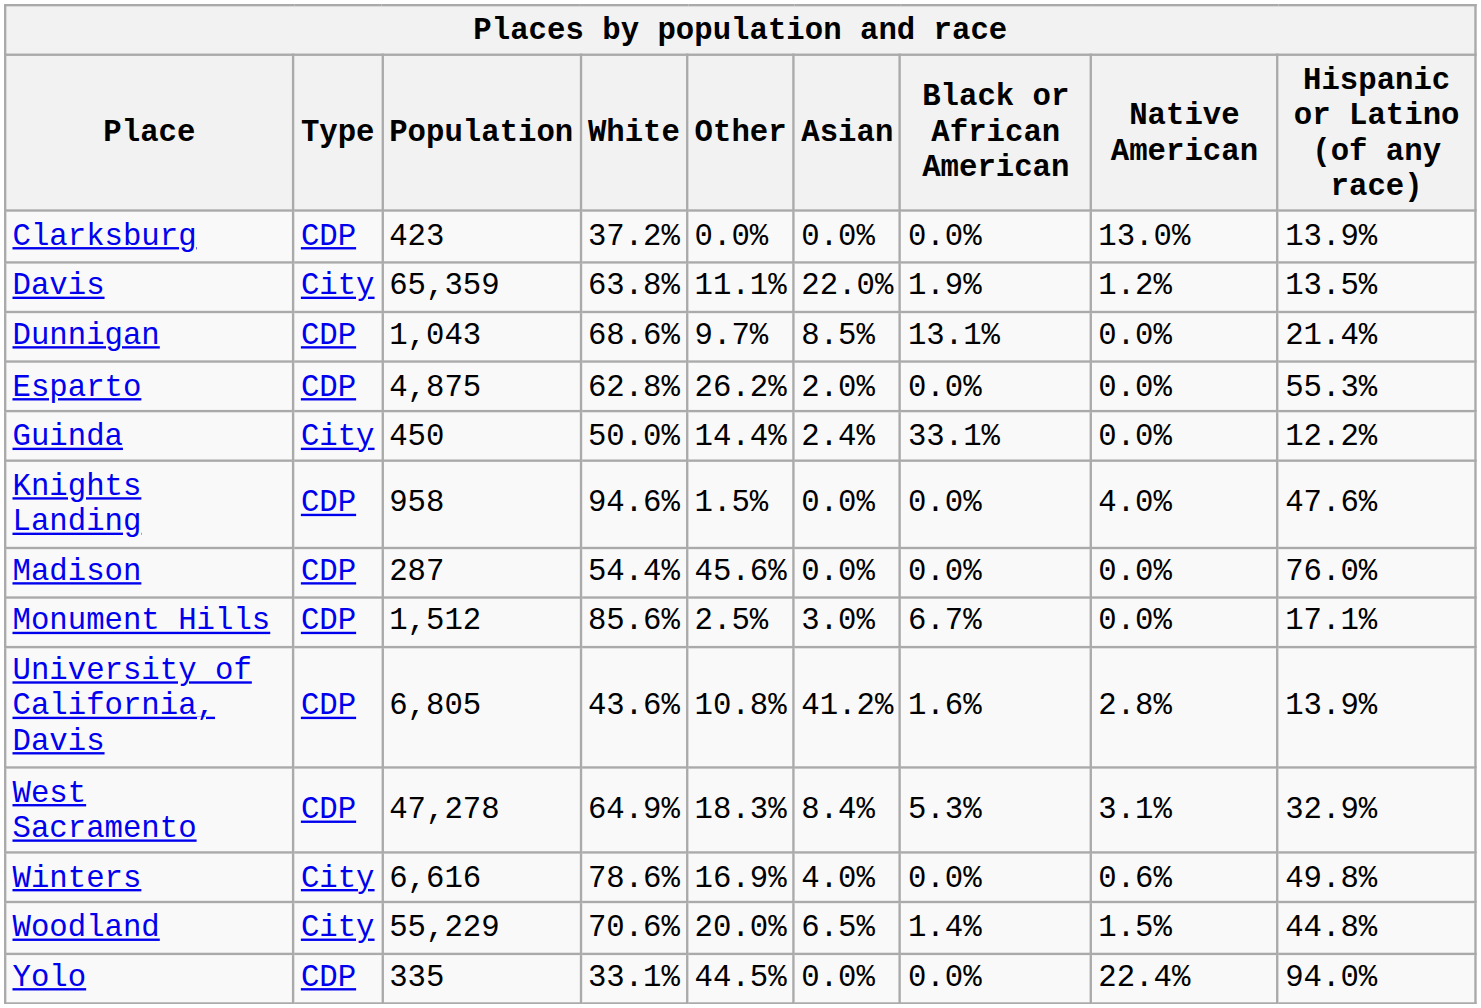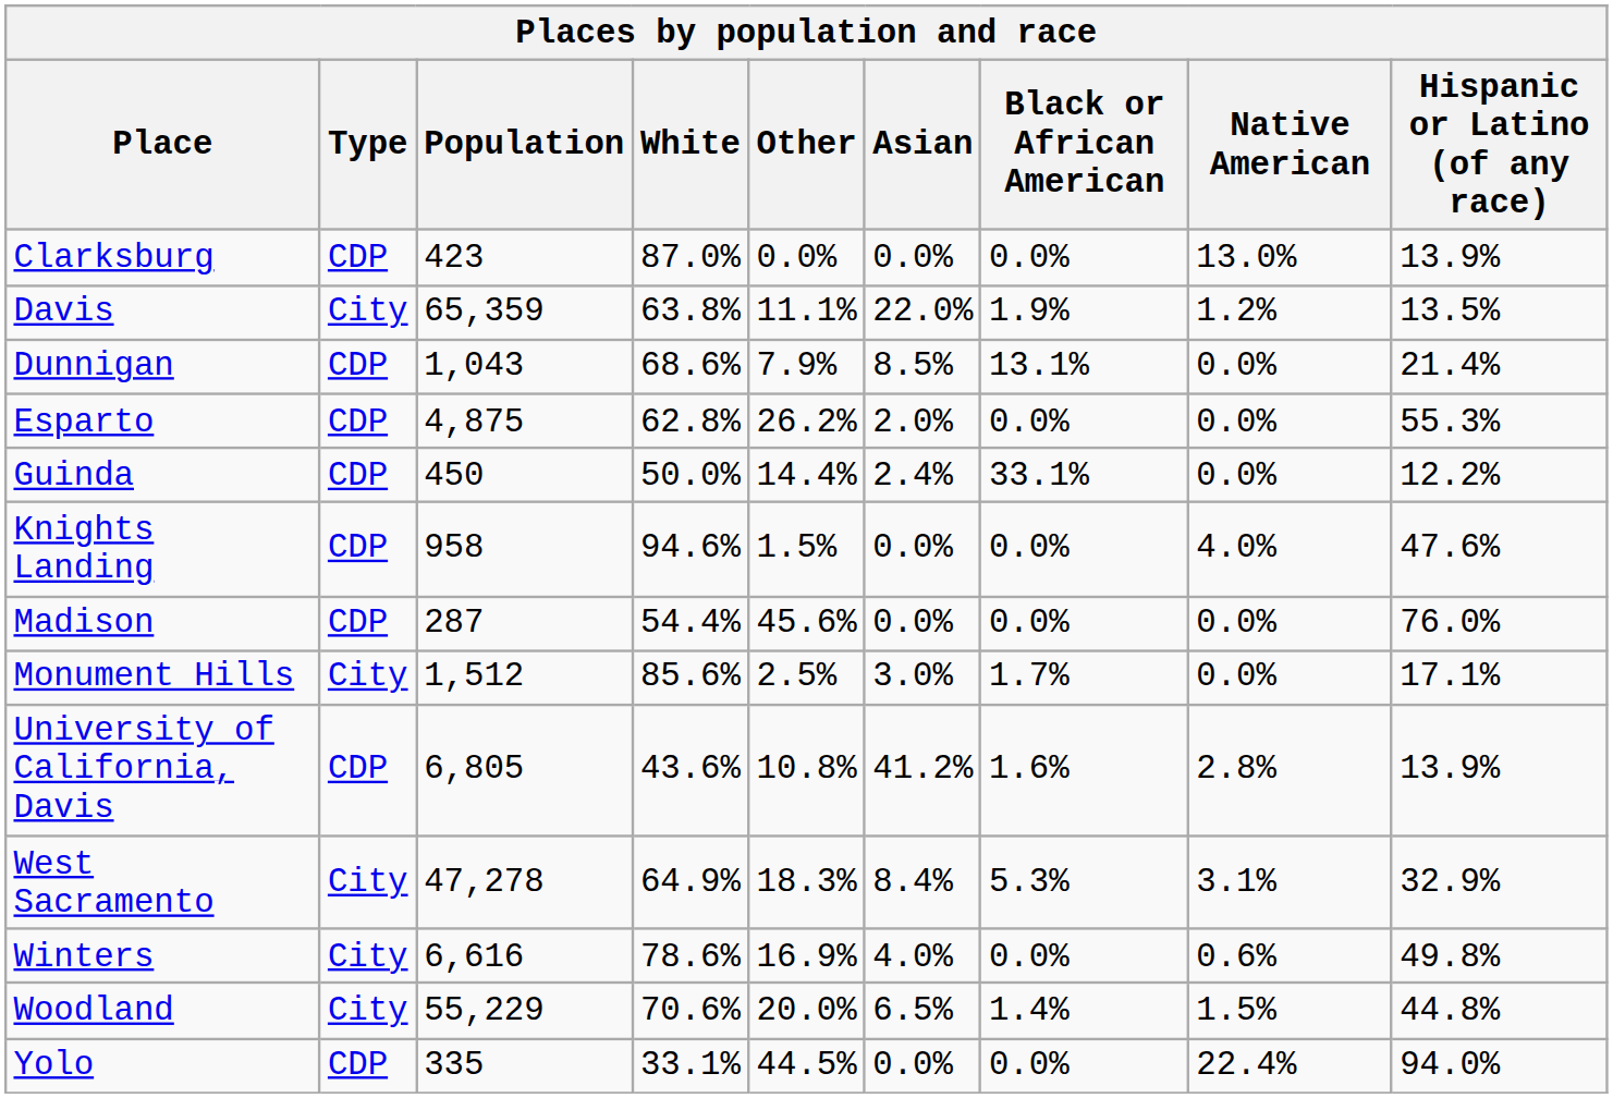Clarksburg | White: 37.2% -> 87.0%
Dunnigan | Other: 9.7% -> 7.9%
Guinda | Type: City -> CDP
Monument Hills | Type: CDP -> City
Monument Hills | Black or African American: 6.7% -> 1.7%
West Sacramento | Type: CDP -> City
